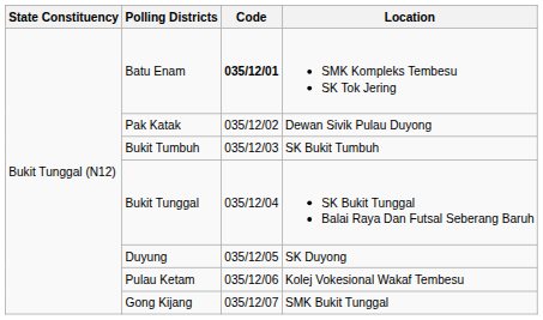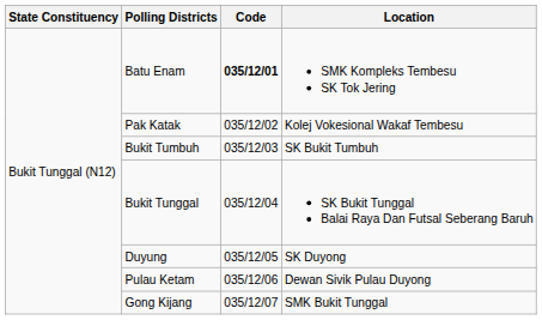Pak Katak | Location: Dewan Sivik Pulau Duyong -> Kolej Vokesional Wakaf Tembesu
Pulau Ketam | Location: Kolej Vokesional Wakaf Tembesu -> Dewan Sivik Pulau Duyong
